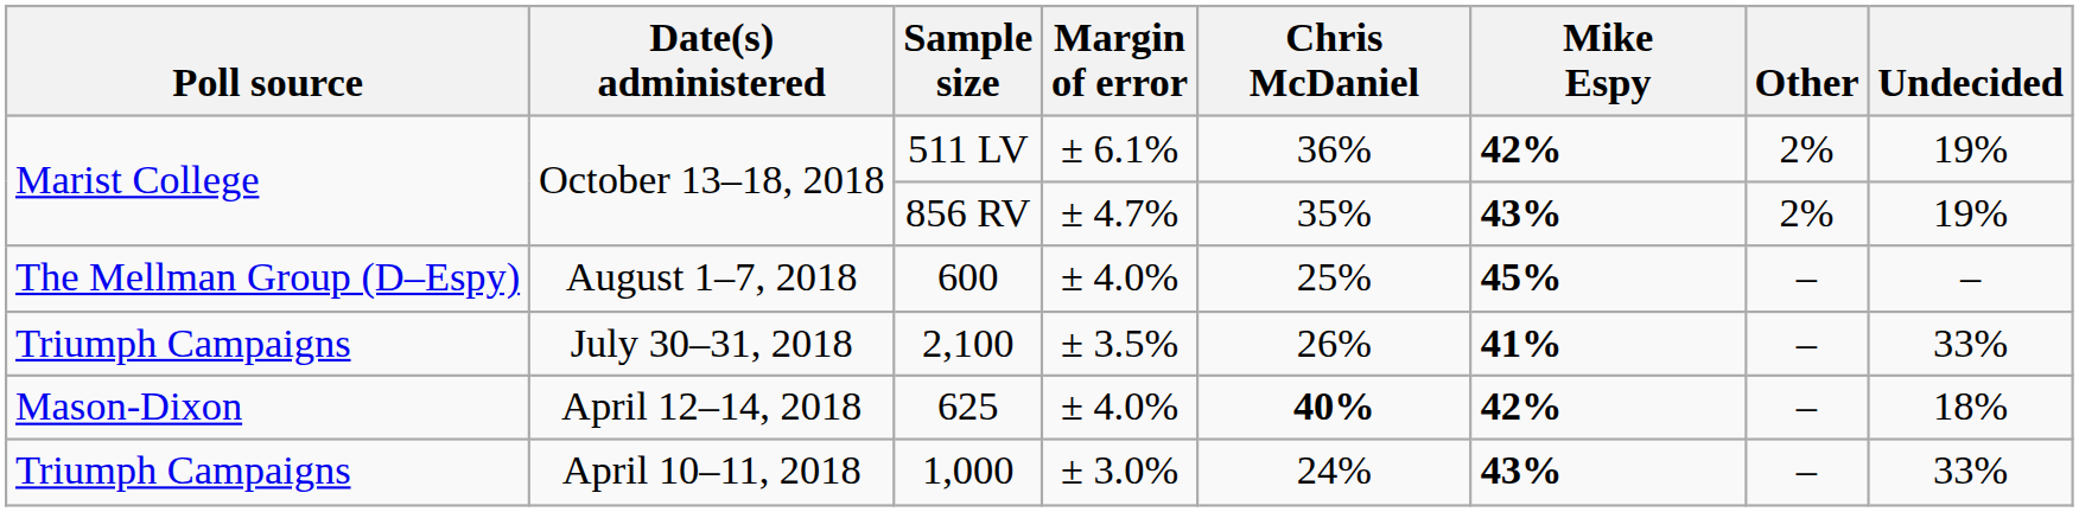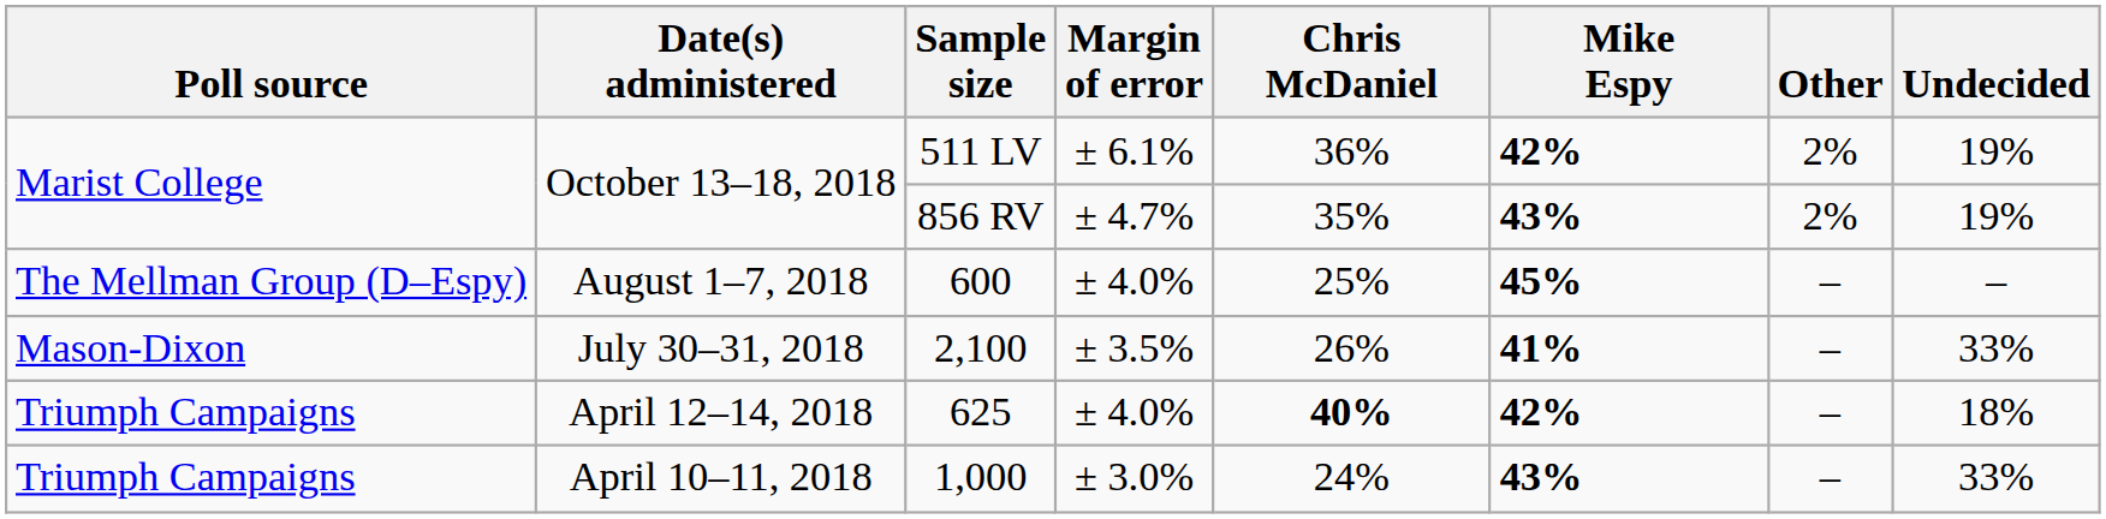2,100 | Poll source: Triumph Campaigns -> Mason-Dixon
625 | Poll source: Mason-Dixon -> Triumph Campaigns
